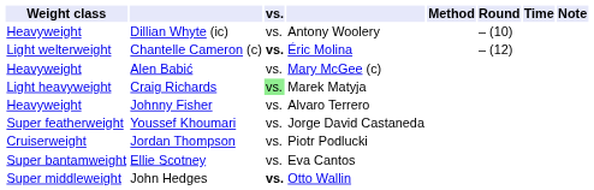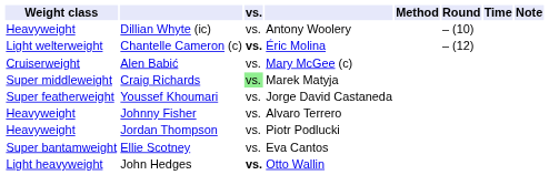Alen Babić | Weight class: Heavyweight -> Cruiserweight
Craig Richards | Weight class: Light heavyweight -> Super middleweight
rows swapped: Youssef Khoumari <-> Johnny Fisher
Jordan Thompson | Weight class: Cruiserweight -> Heavyweight
John Hedges | Weight class: Super middleweight -> Light heavyweight
